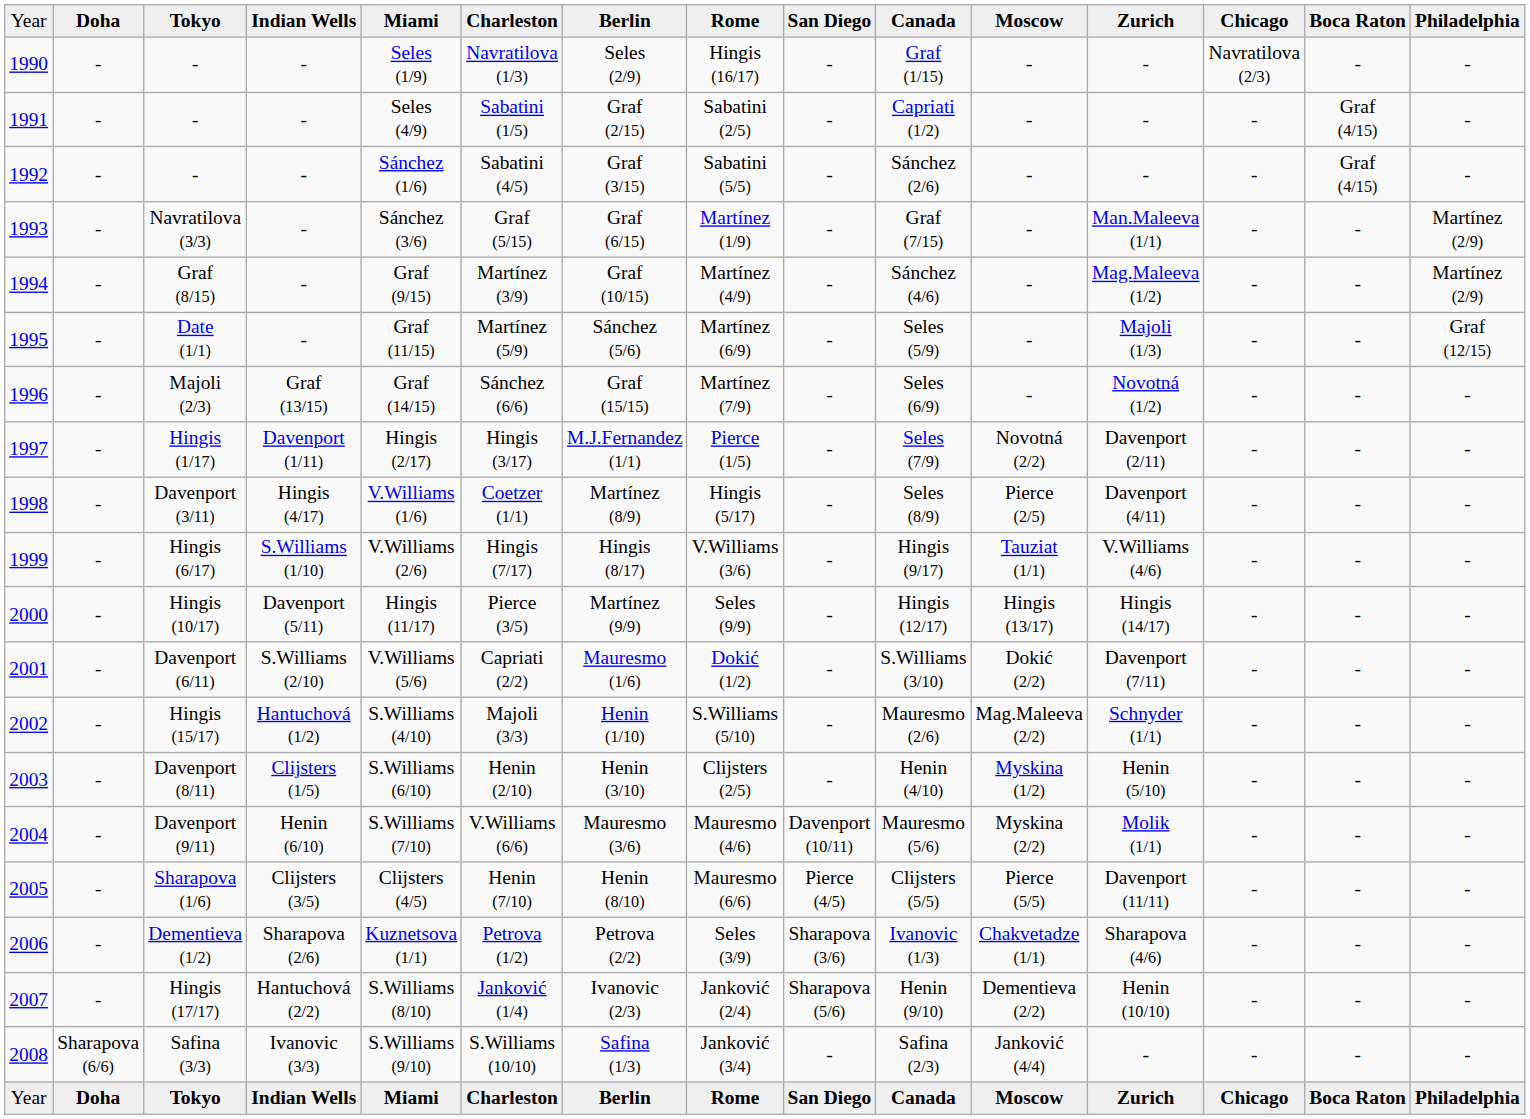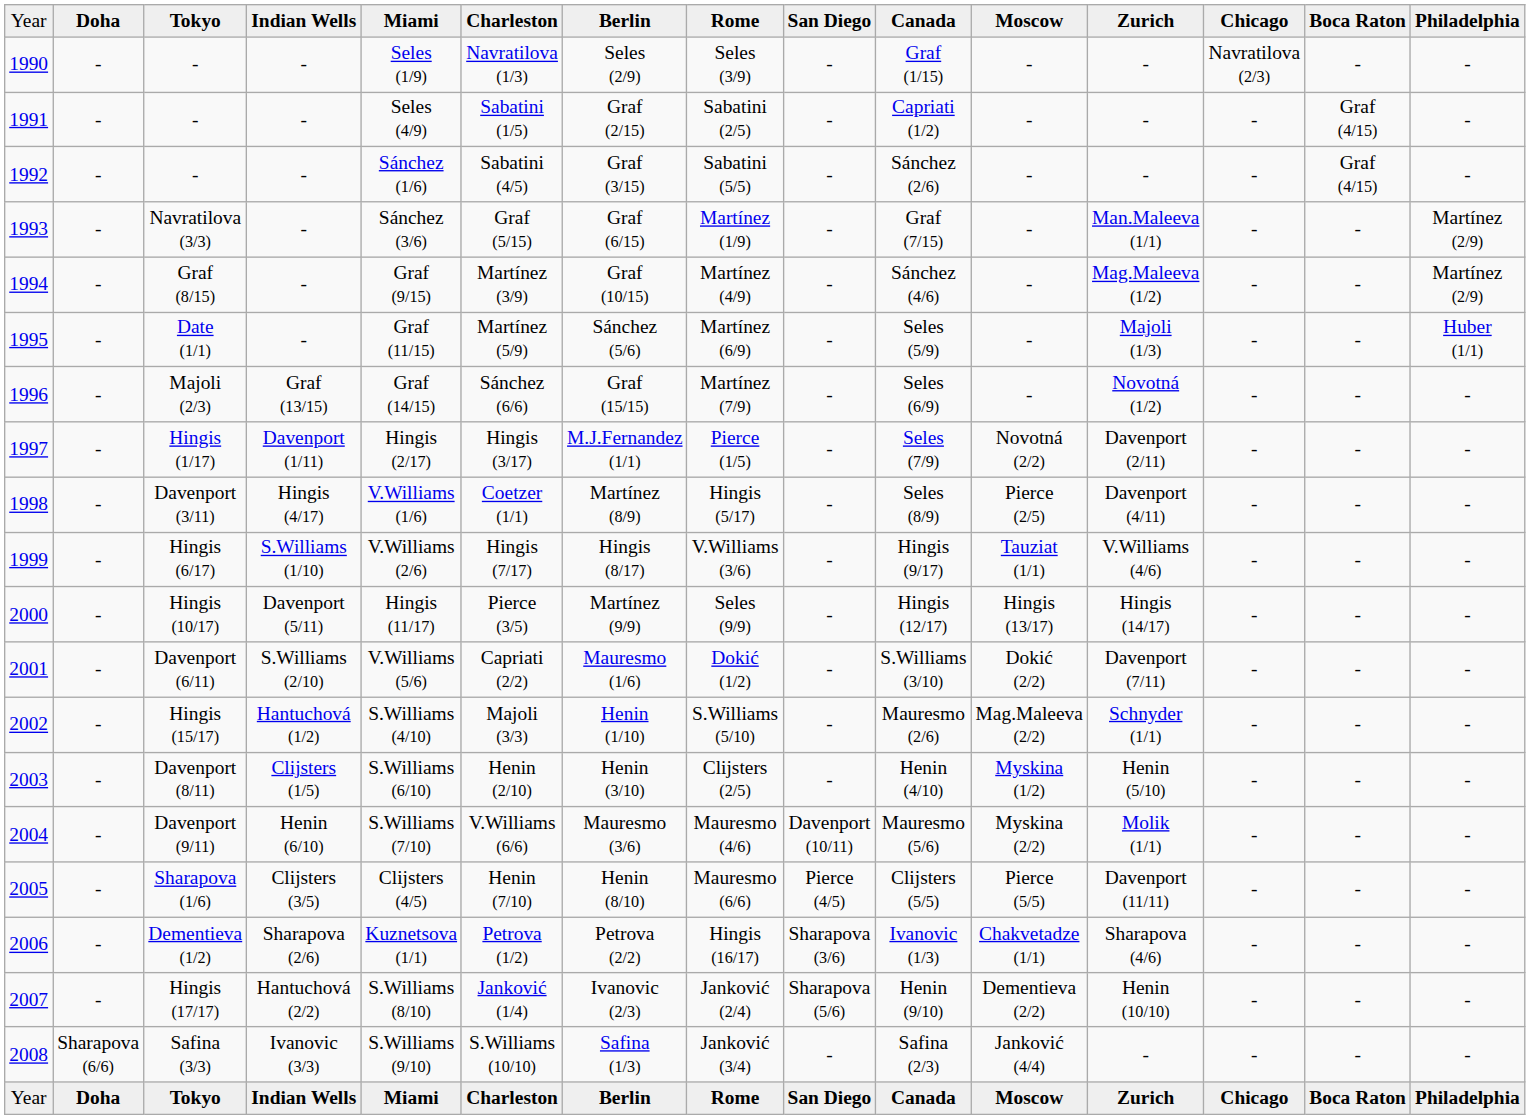1990 / - | column 8: Hingis (16/17) -> Seles (3/9)
Date (1/1) | column 15: Graf (12/15) -> Huber (1/1)
Dementieva (1/2) | column 8: Seles (3/9) -> Hingis (16/17)
